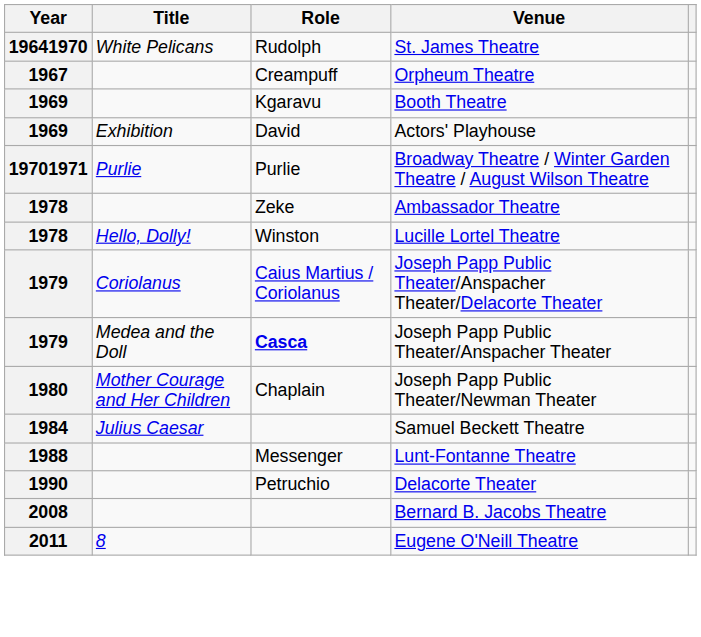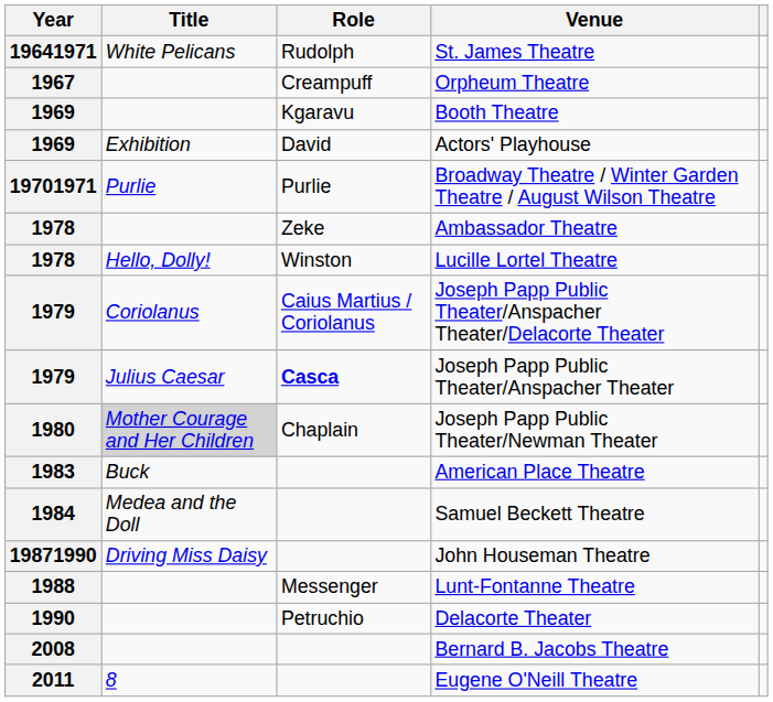St. James Theatre | Year: 19641970 -> 19641971
Joseph Papp Public Theater/Anspacher Theater | Title: Medea and the Doll -> Julius Caesar
Joseph Papp Public Theater/Newman Theater | Title: no background -> lightgrey background
+ row: 1983 | Buck | American Place Theatre
Samuel Beckett Theatre | Title: Julius Caesar -> Medea and the Doll
+ row: 19871990 | Driving Miss Daisy | John Houseman Theatre
